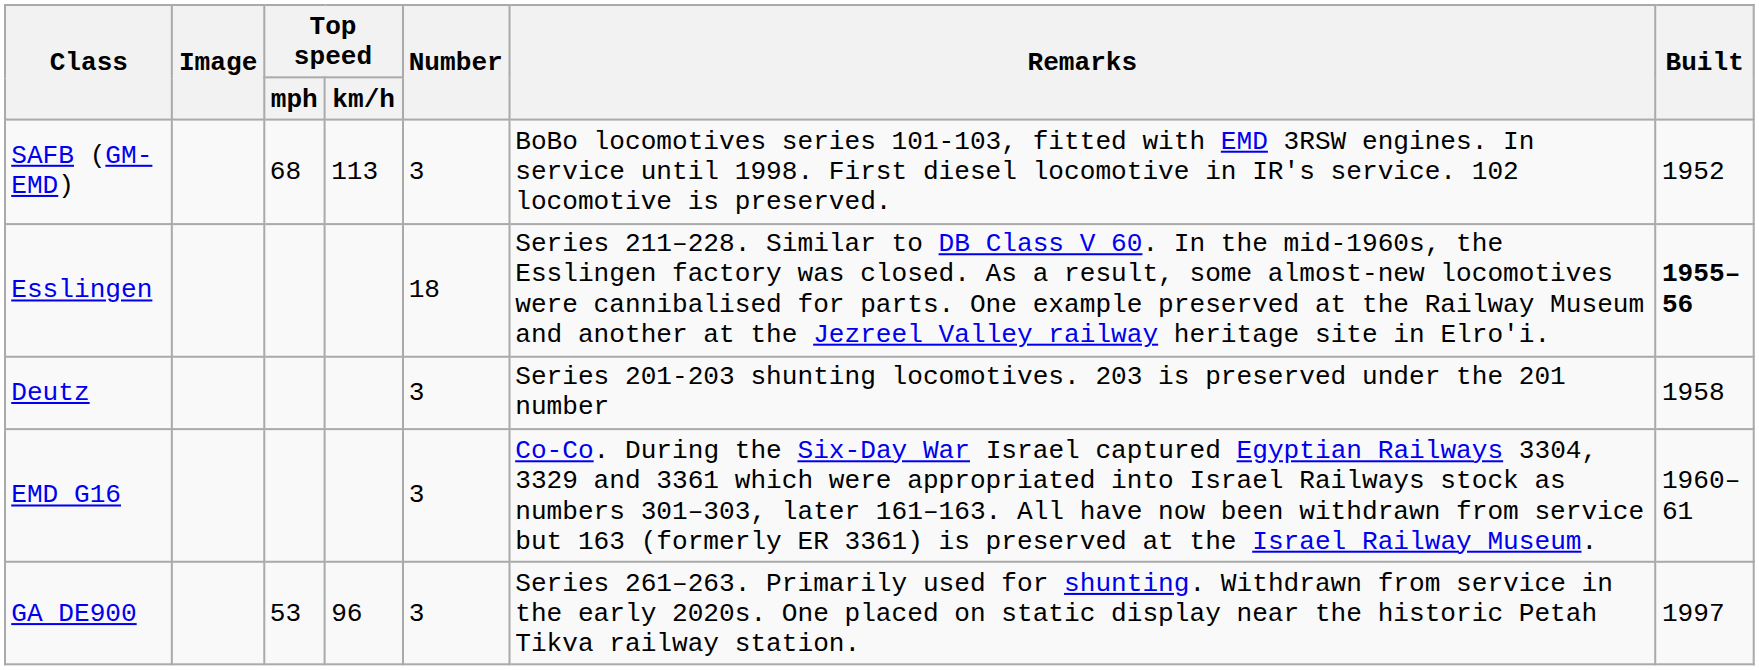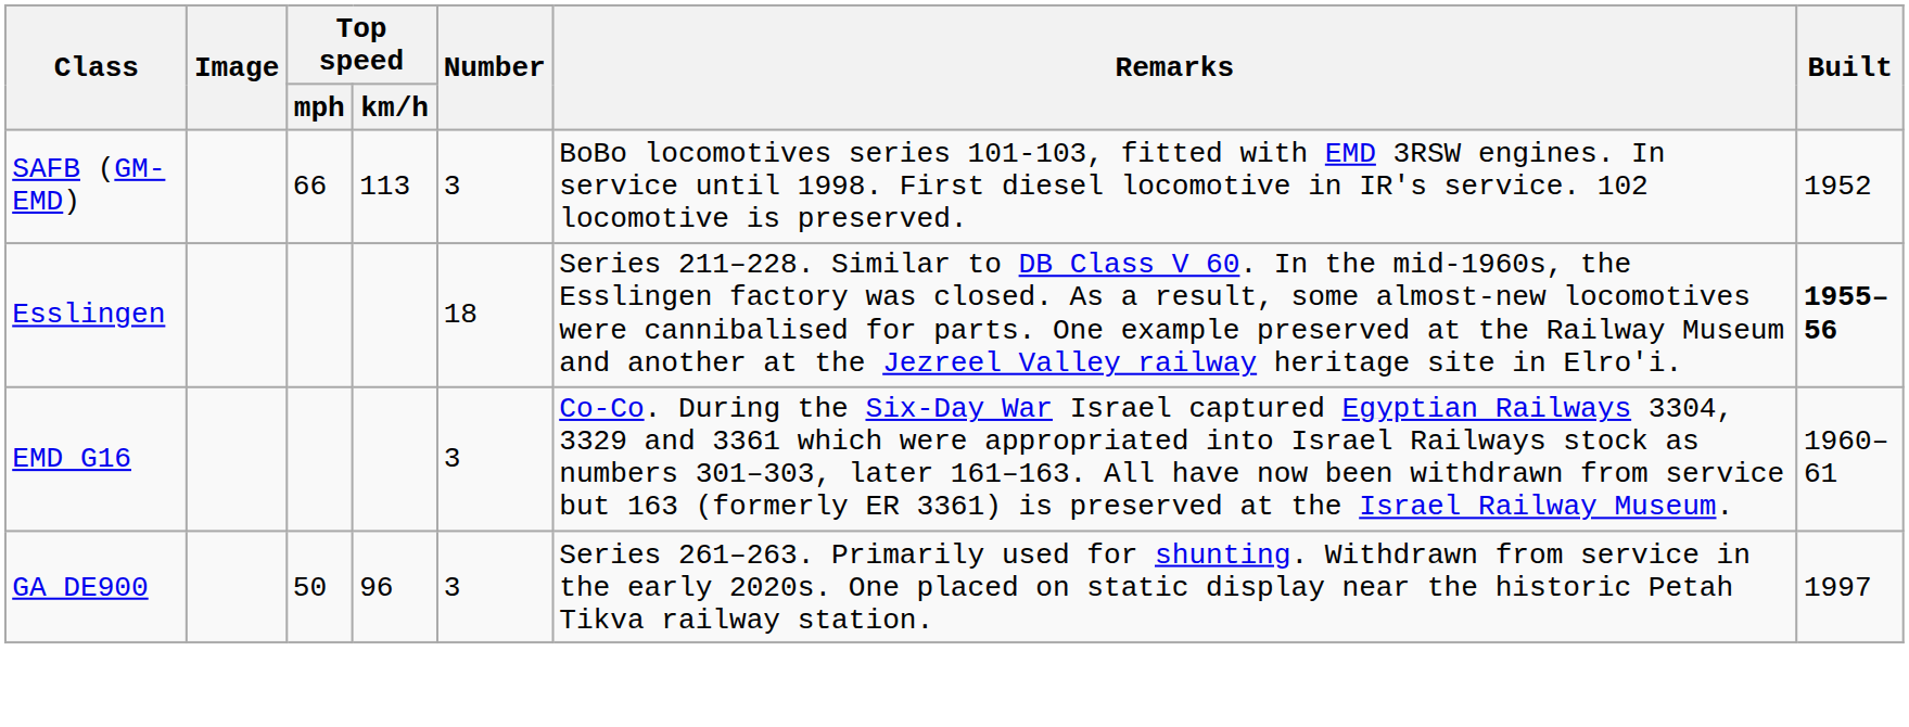SAFB (GM-EMD) | Top speed / mph: 68 -> 66
- row: Deutz | 3 | Series 201-203 shunting locomotives. 203 is preserved under the 201 number | 1958
GA DE900 | Top speed / mph: 53 -> 50
